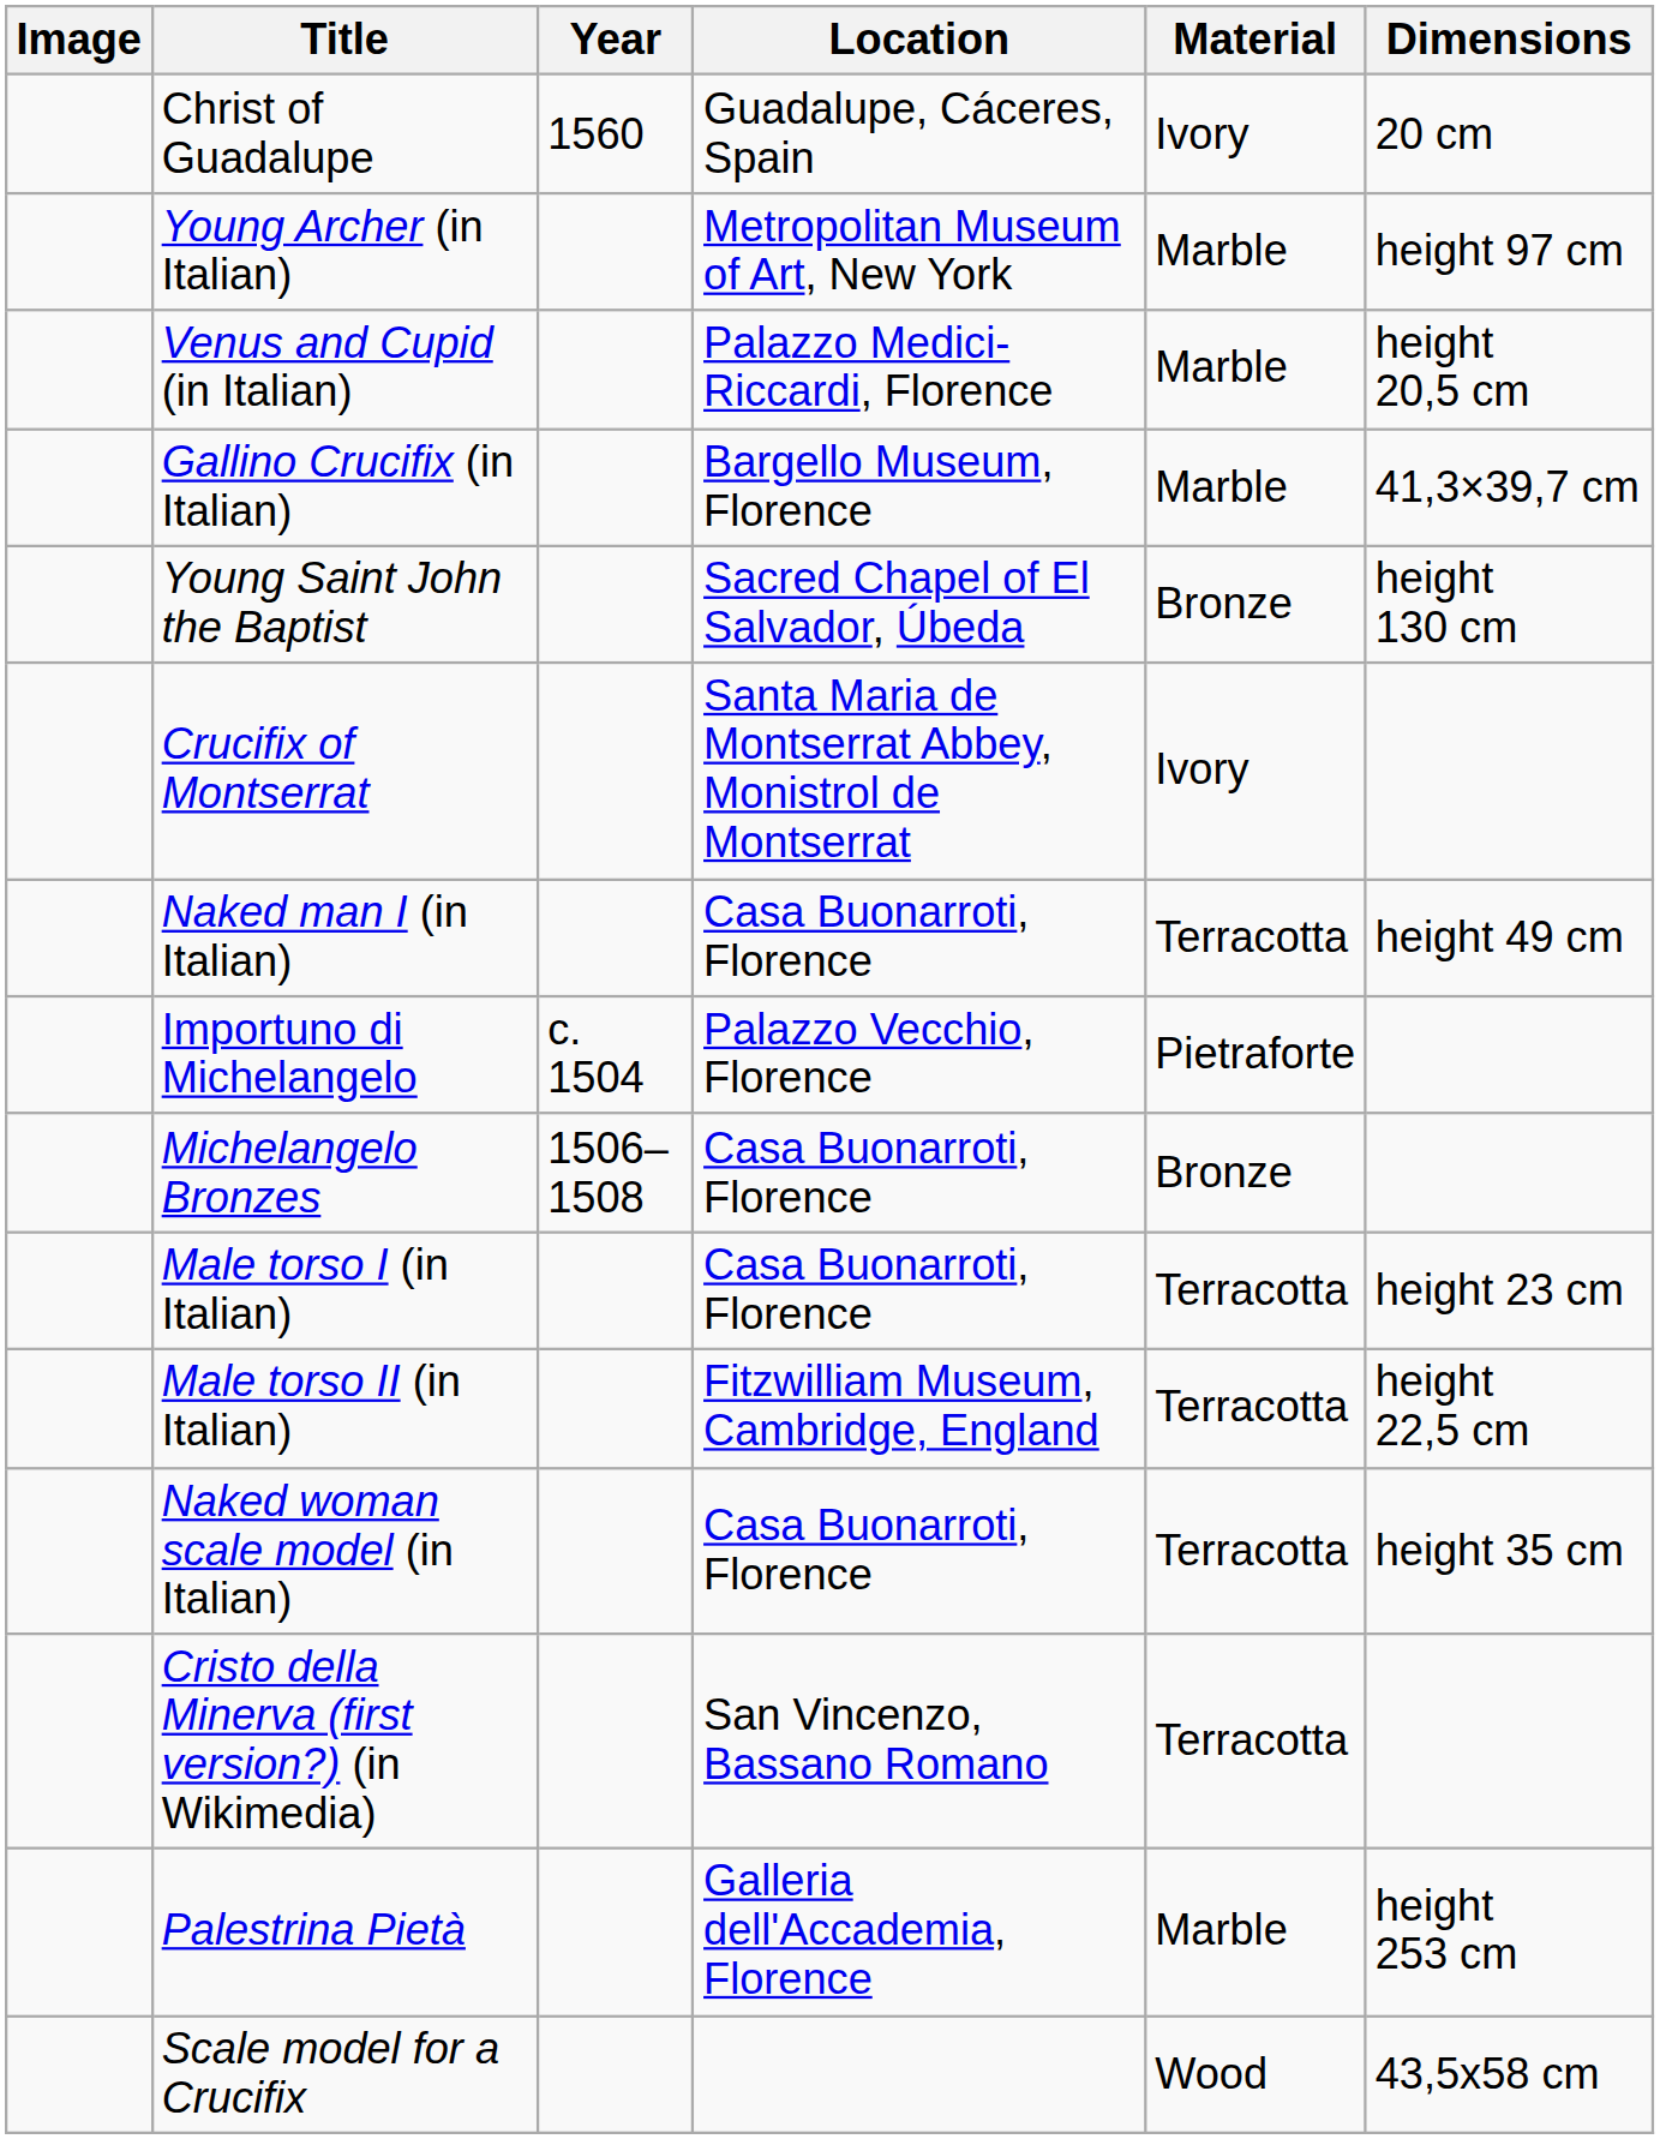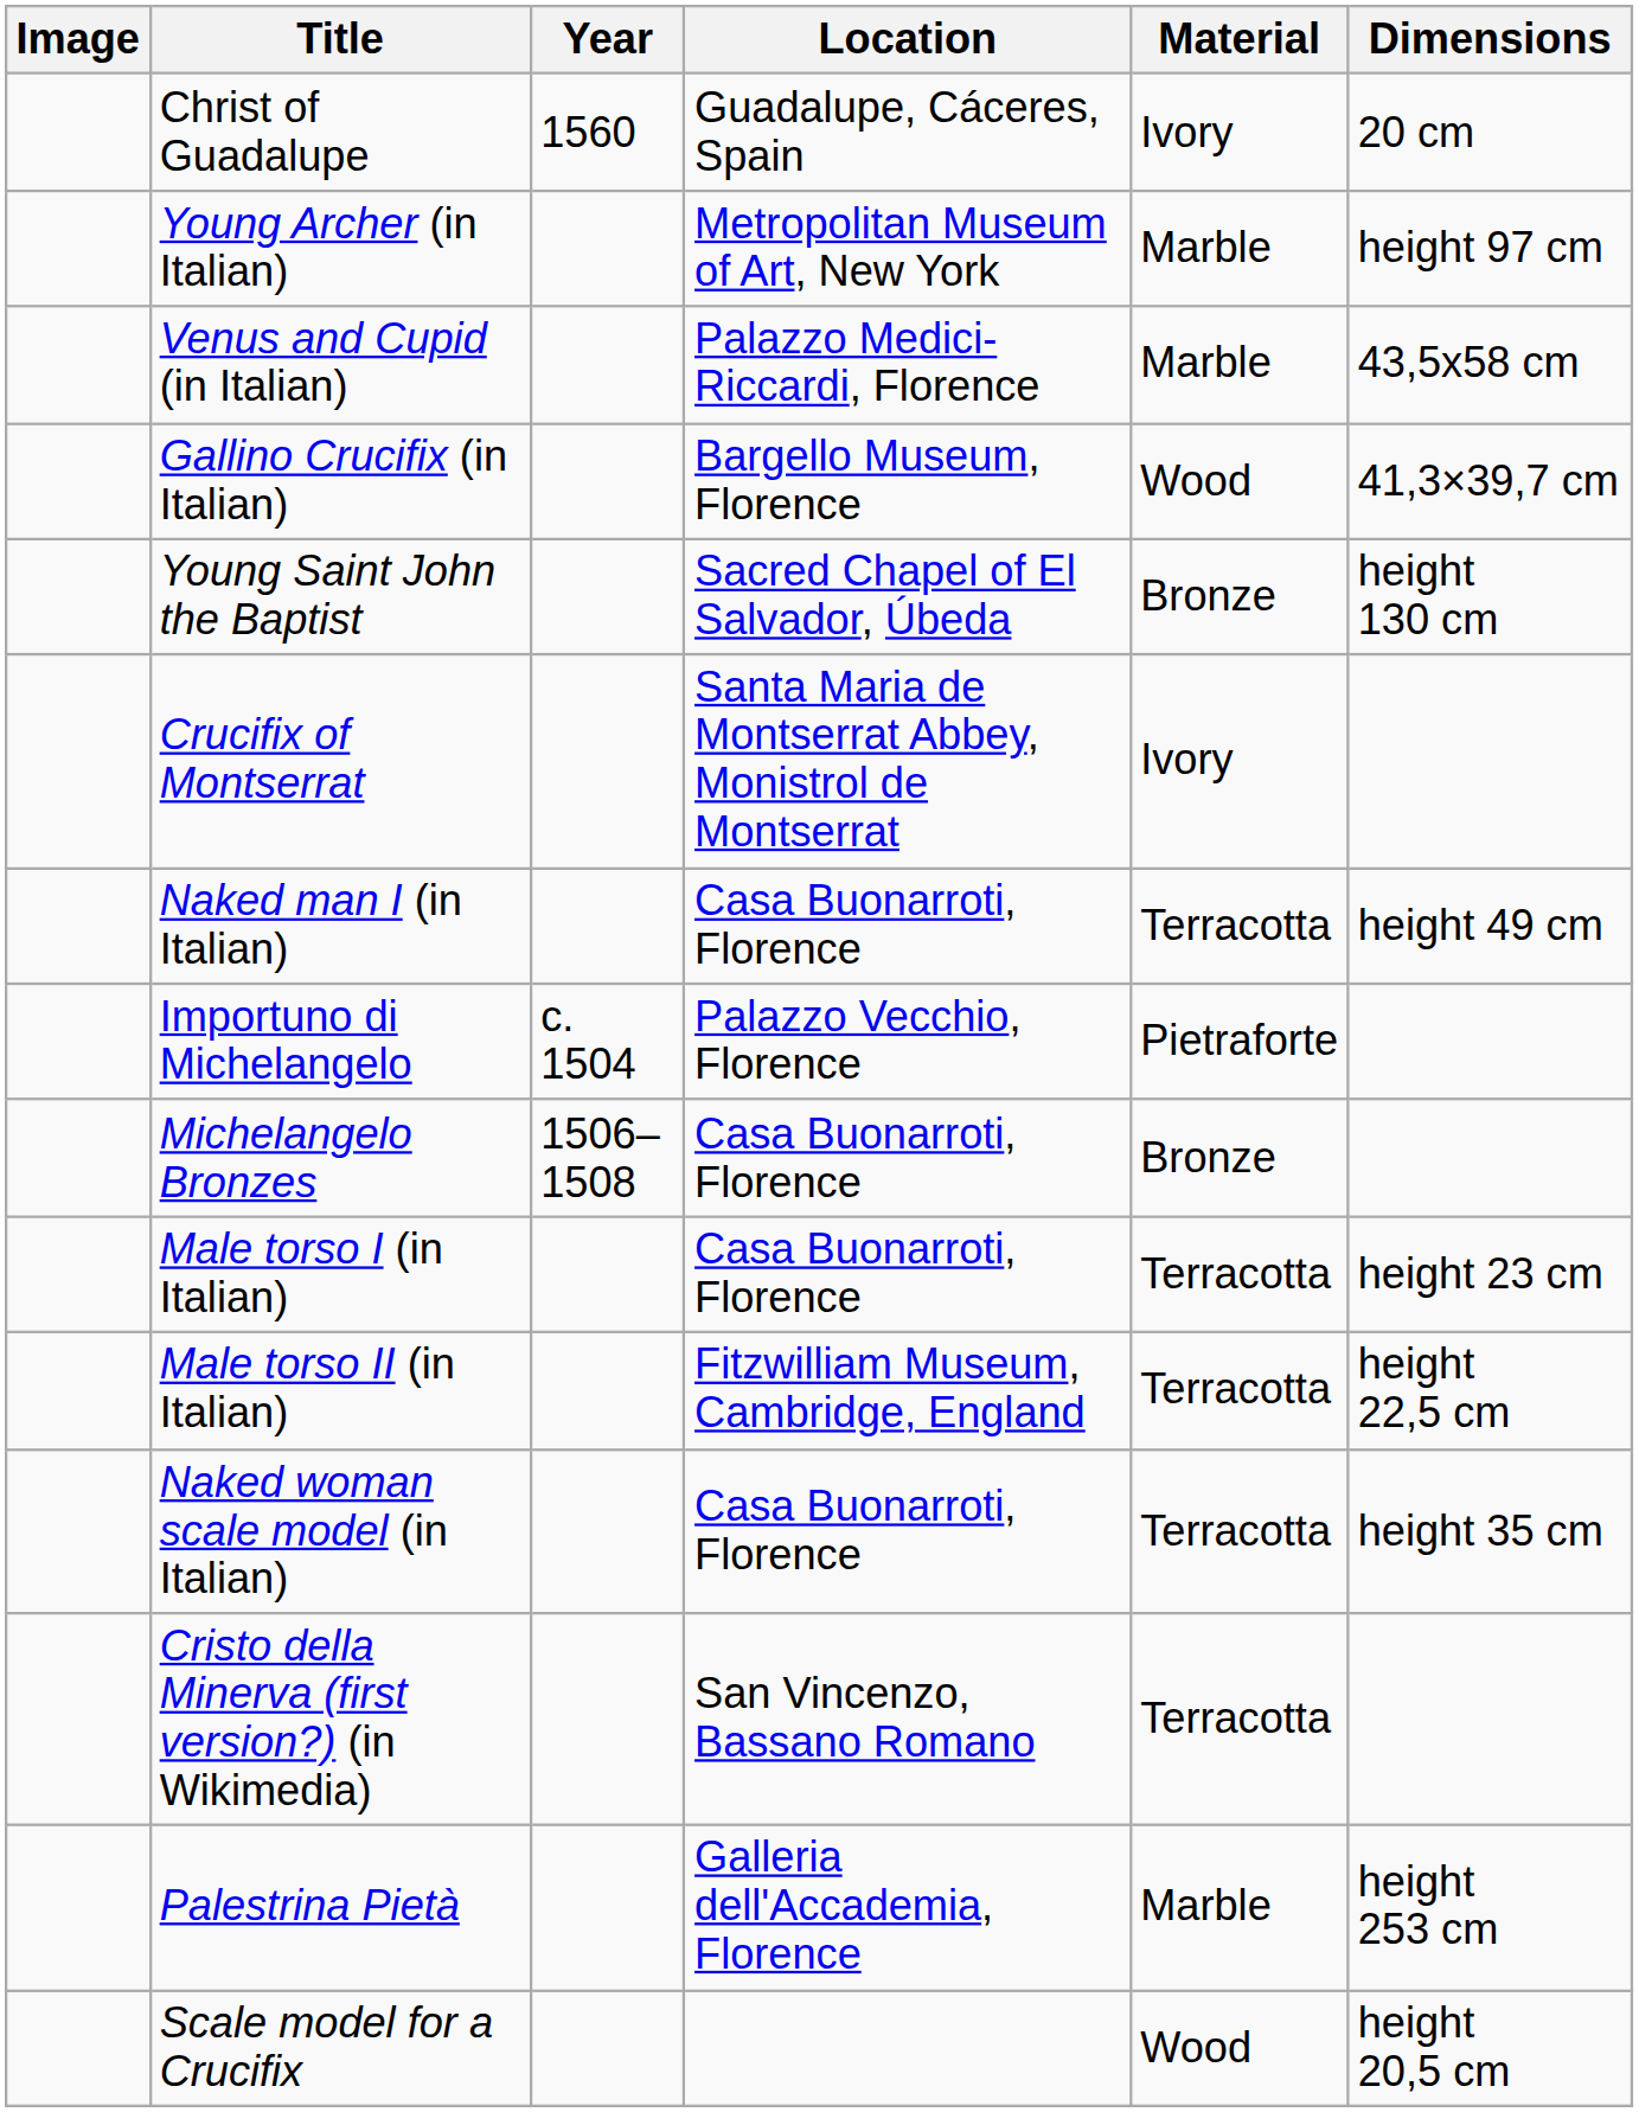Venus and Cupid (in Italian) | Dimensions: height 20,5 cm -> 43,5x58 cm
Gallino Crucifix (in Italian) | Material: Marble -> Wood
Scale model for a Crucifix | Dimensions: 43,5x58 cm -> height 20,5 cm
